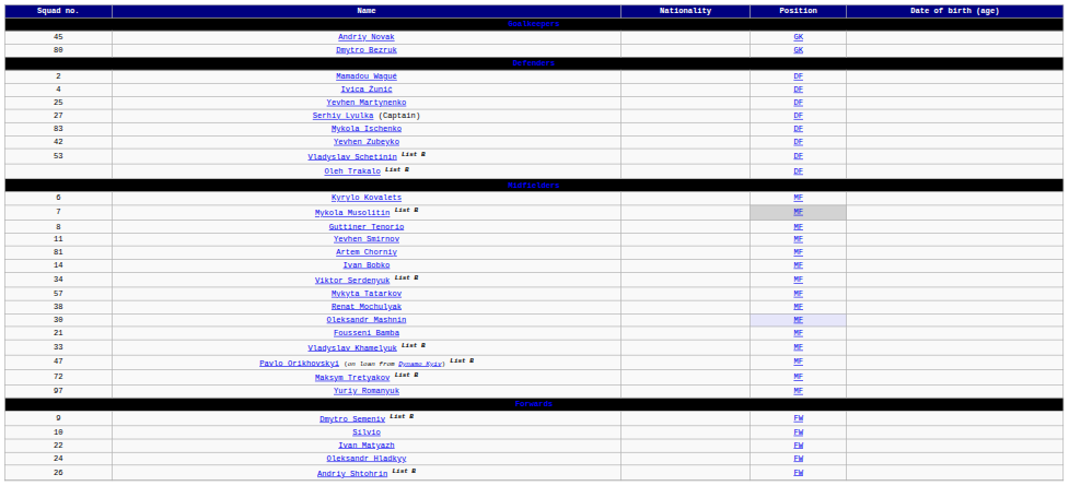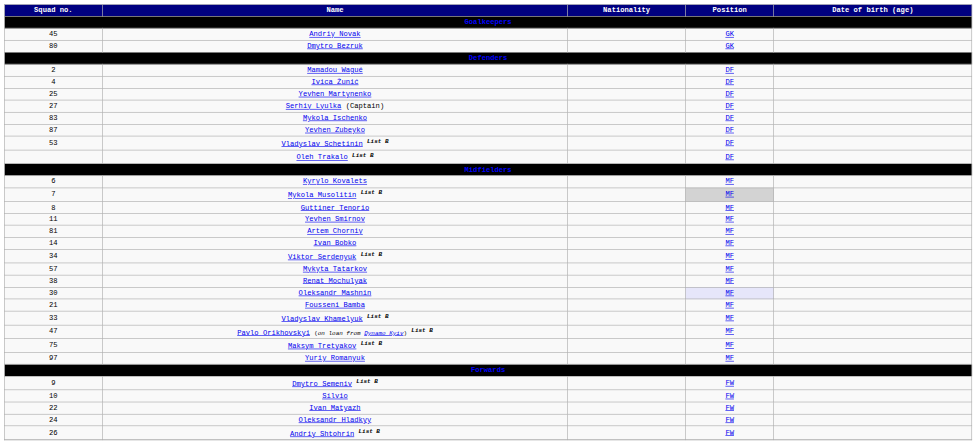Yevhen Zubeyko | Squad no. / Goalkeepers: 42 -> 87
Maksym Tretyakov List B | Squad no. / Goalkeepers: 72 -> 75
